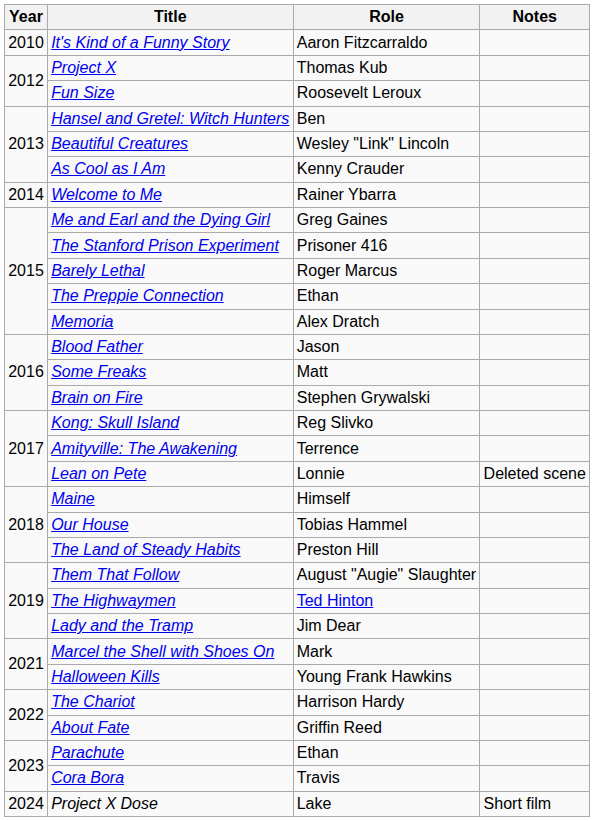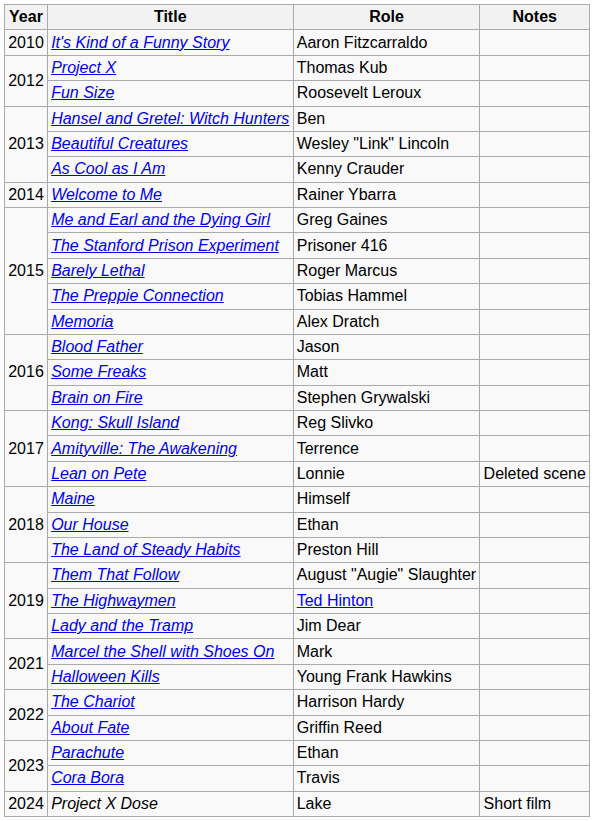The Preppie Connection | Role: Ethan -> Tobias Hammel
Our House | Role: Tobias Hammel -> Ethan
